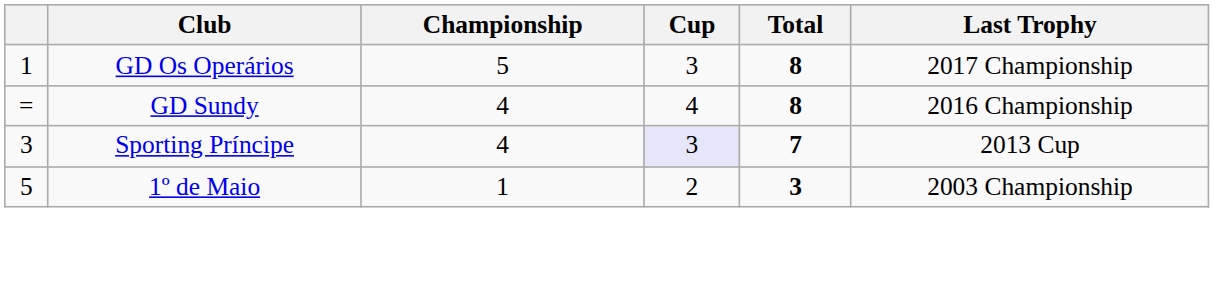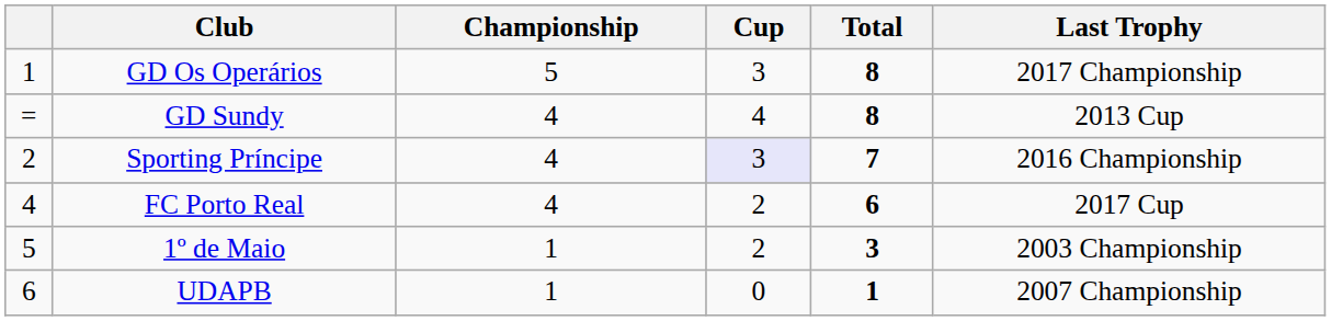GD Sundy | Last Trophy: 2016 Championship -> 2013 Cup
Sporting Príncipe | column 1: 3 -> 2
Sporting Príncipe | Last Trophy: 2013 Cup -> 2016 Championship
+ row: 4 | FC Porto Real | 4 | 2 | 6 | 2017 Cup
+ row: 6 | UDAPB | 1 | 0 | 1 | 2007 Championship
